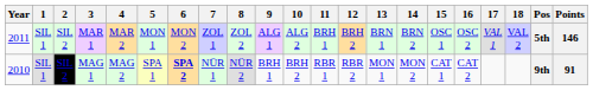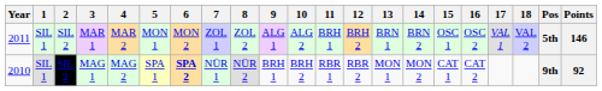MAG 1 | Points: 91 -> 92
